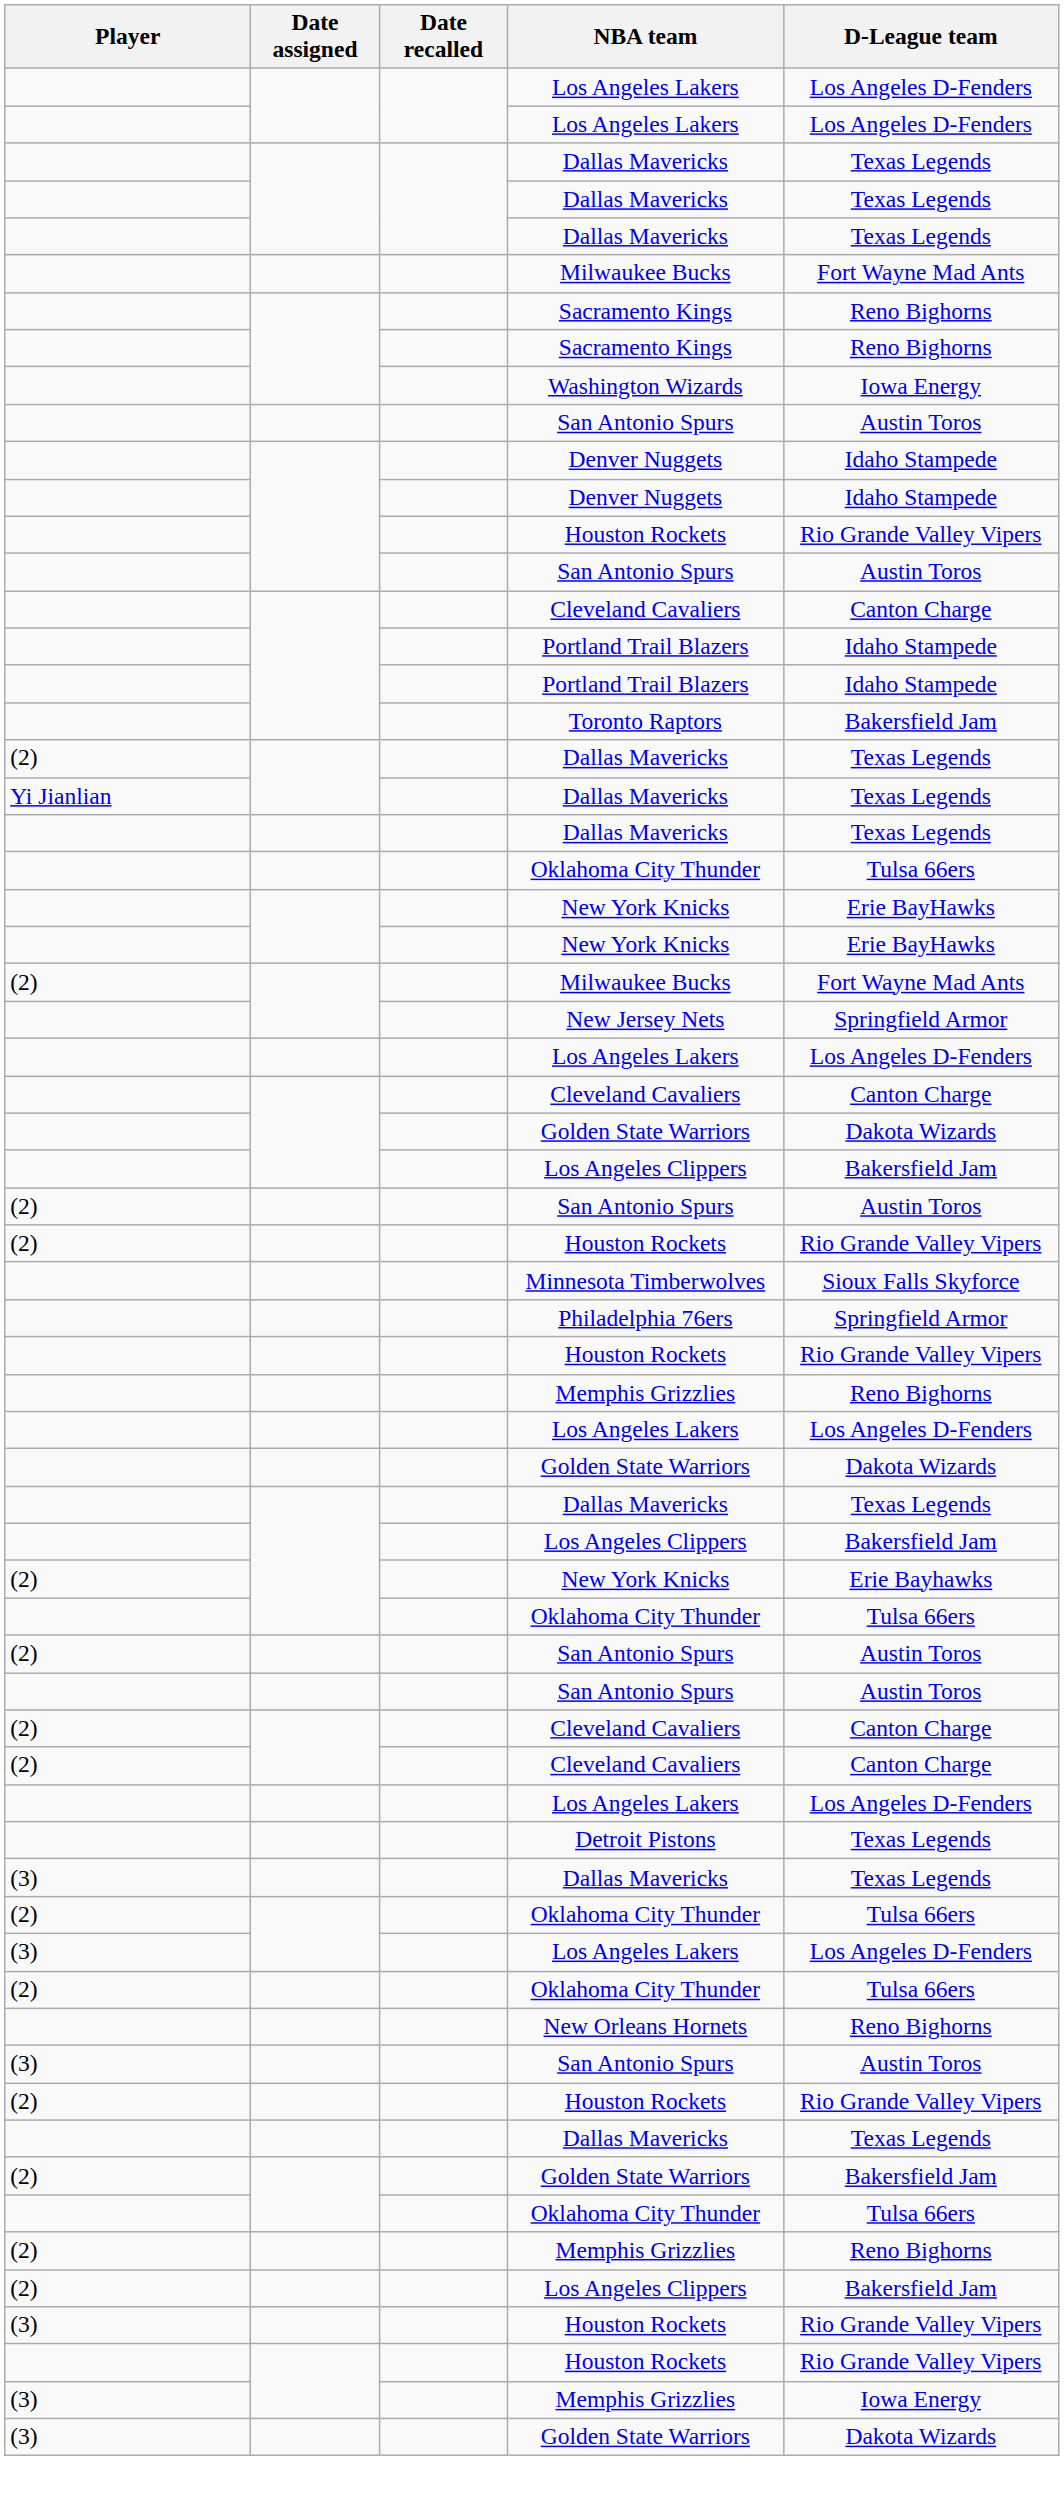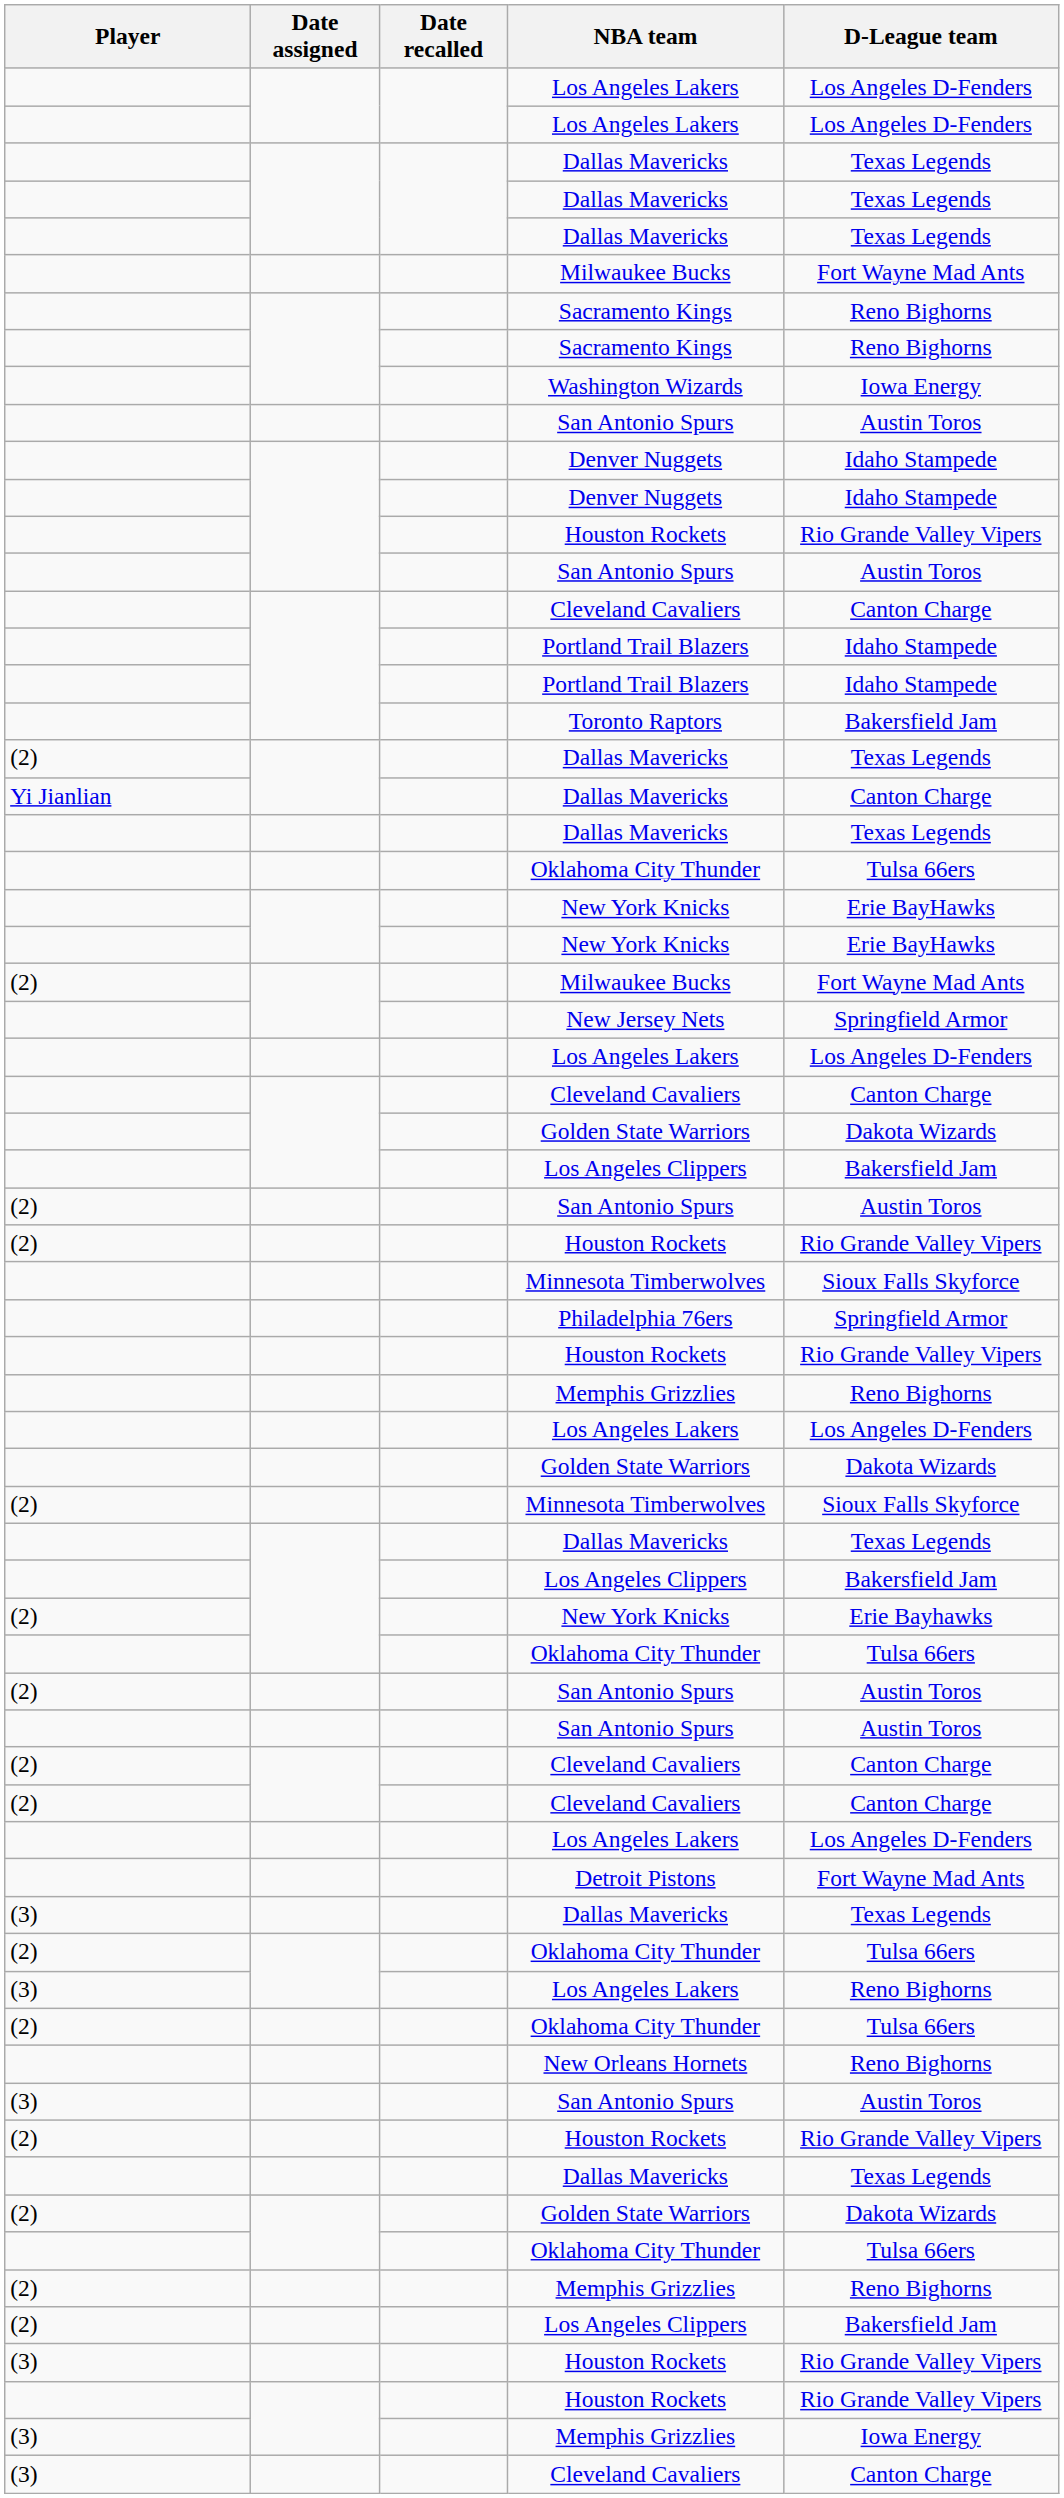Yi Jianlian / Dallas Mavericks | D-League team: Texas Legends -> Canton Charge
+ row: (2) | Minnesota Timberwolves | Sioux Falls Skyforce
Detroit Pistons | D-League team: Texas Legends -> Fort Wayne Mad Ants
(3) / Los Angeles Lakers | D-League team: Los Angeles D-Fenders -> Reno Bighorns
(2) / Golden State Warriors | D-League team: Bakersfield Jam -> Dakota Wizards
- row: (3) | Golden State Warriors | Dakota Wizards
+ row: (3) | Cleveland Cavaliers | Canton Charge
